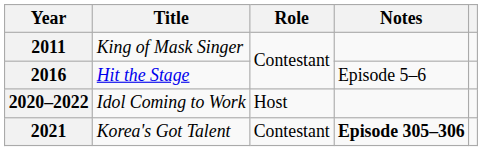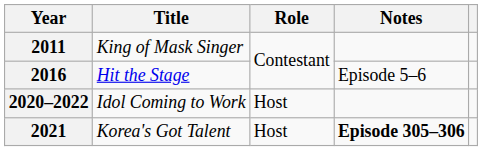2021 | Role: Contestant -> Host
